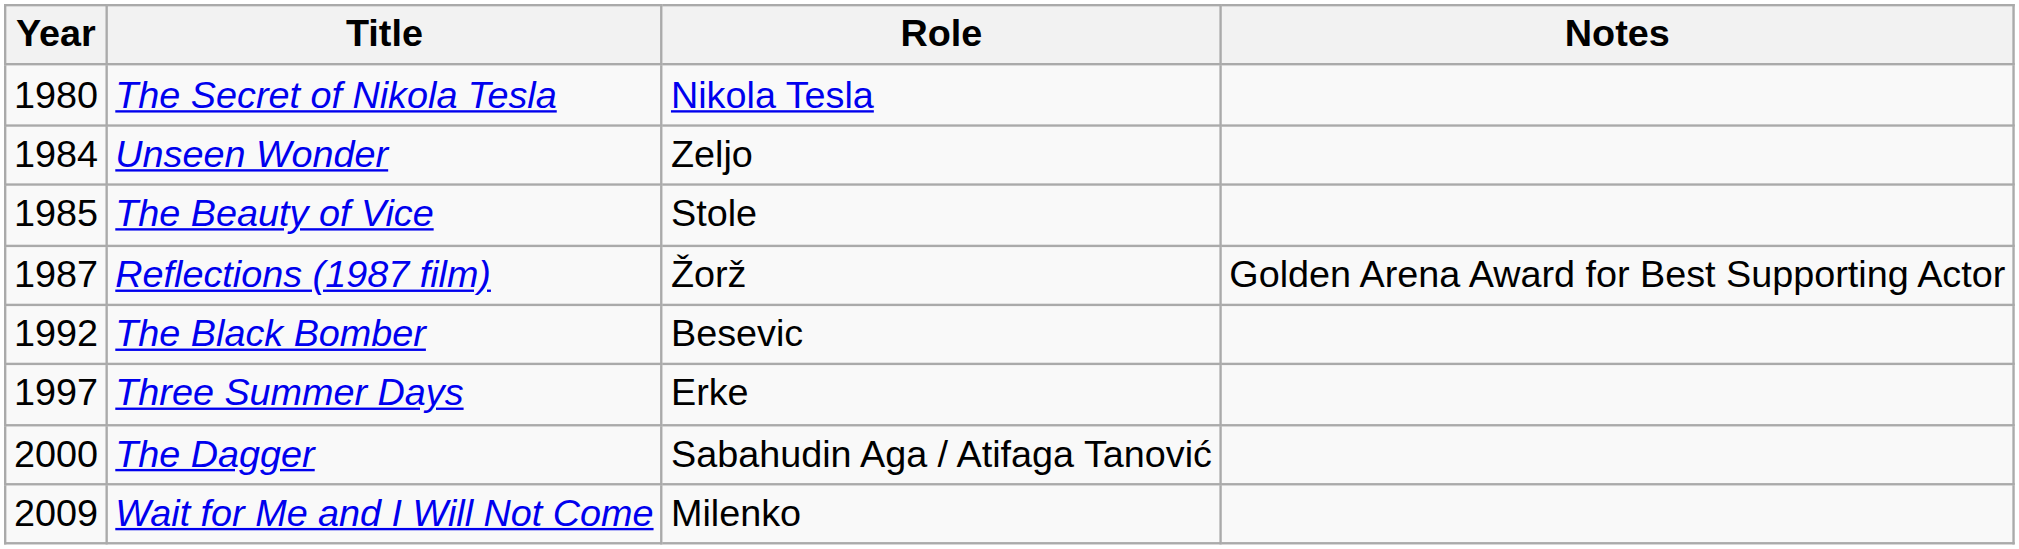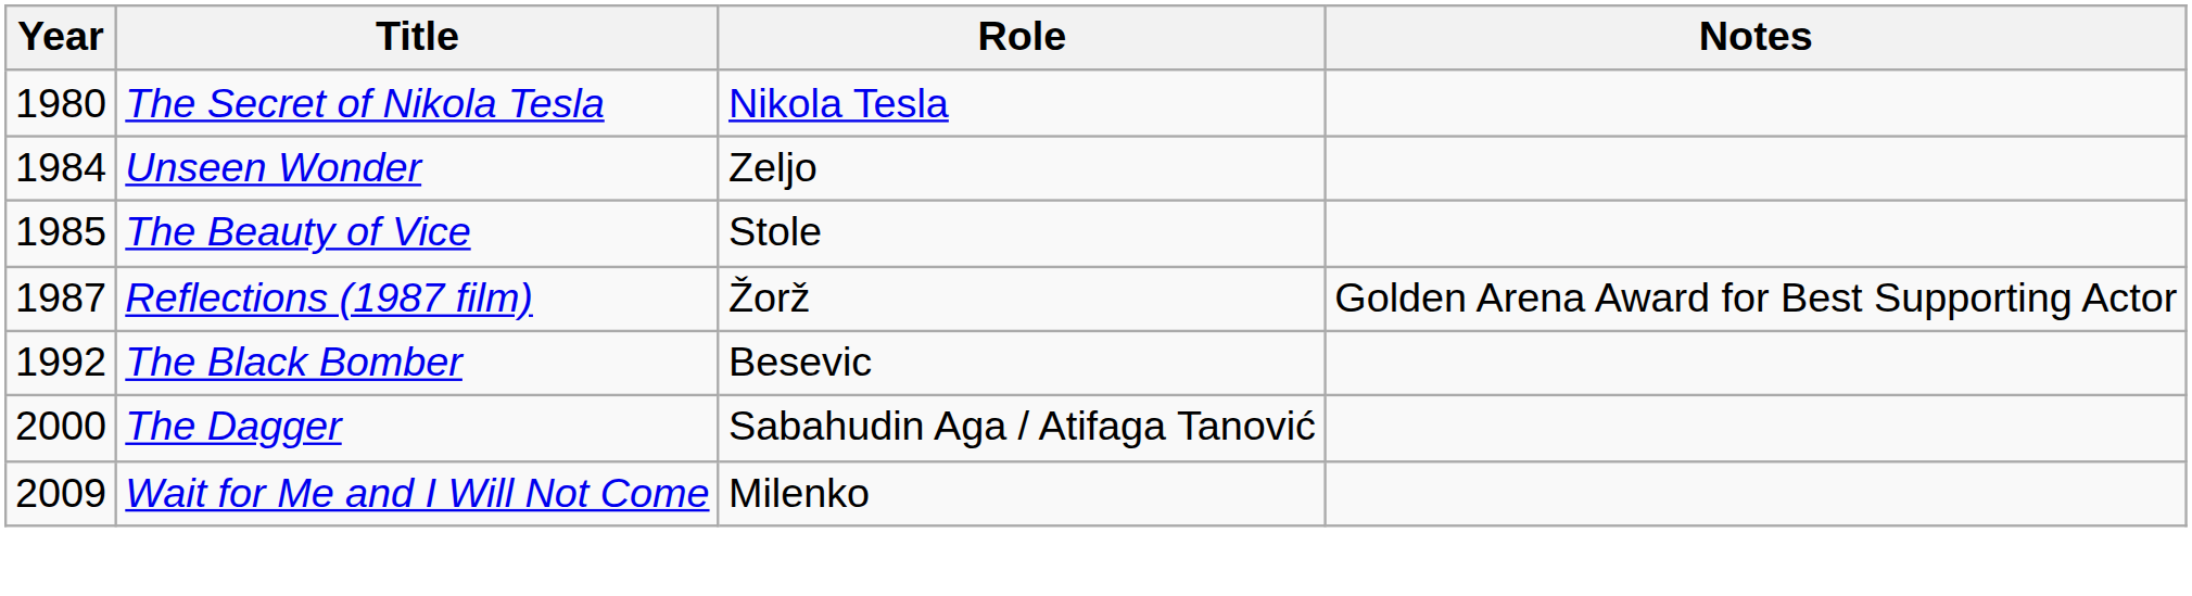- row: 1997 | Three Summer Days | Erke
